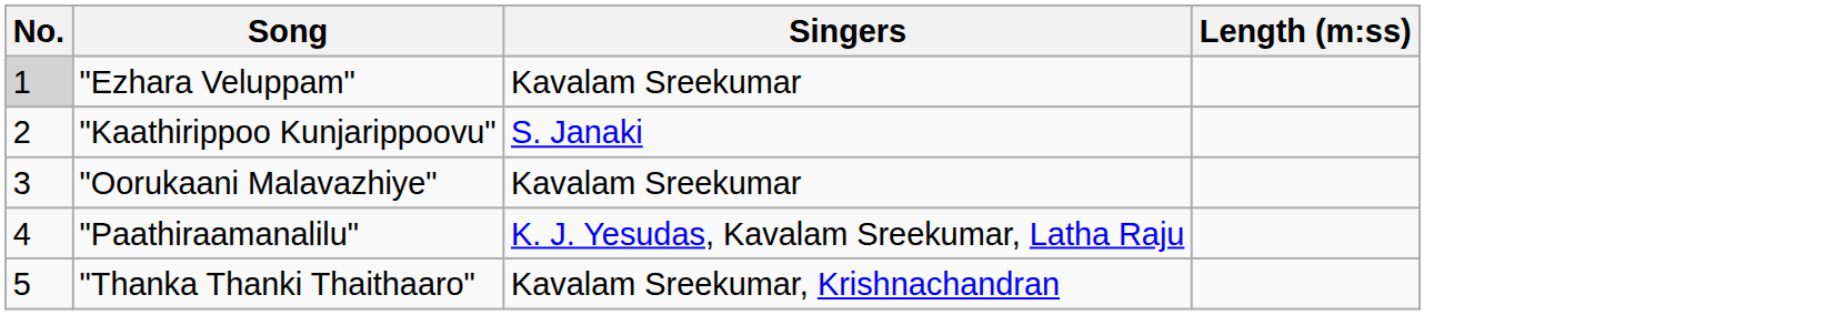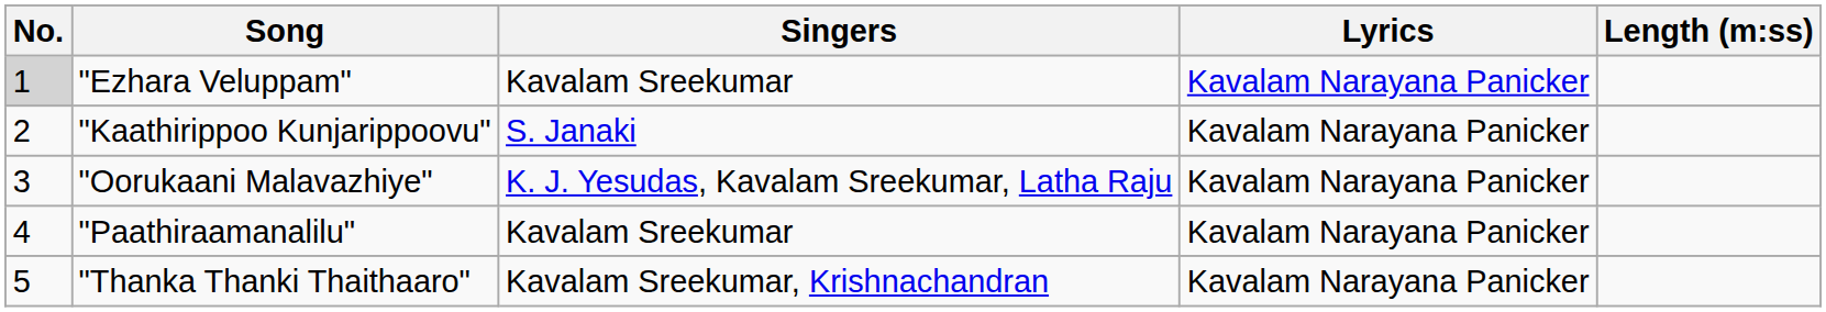+ column: Lyrics | Kavalam Narayana Panicker | Kavalam Narayana Panicker | Kavalam Narayana Panicker | Kavalam Narayana Panicker | Kavalam Narayana Panicker
"Oorukaani Malavazhiye" | Singers: Kavalam Sreekumar -> K. J. Yesudas, Kavalam Sreekumar, Latha Raju
"Paathiraamanalilu" | Singers: K. J. Yesudas, Kavalam Sreekumar, Latha Raju -> Kavalam Sreekumar
